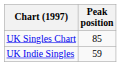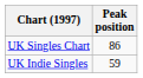UK Singles Chart | Peak position: 85 -> 86
